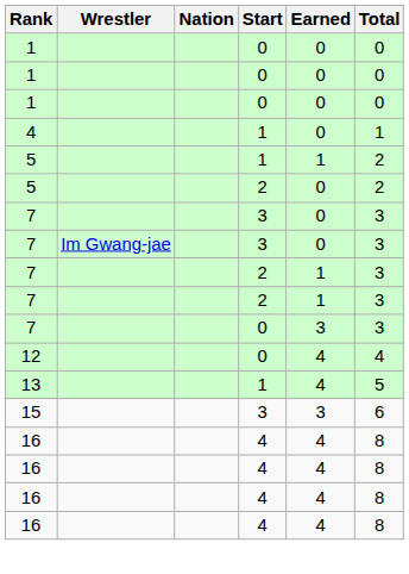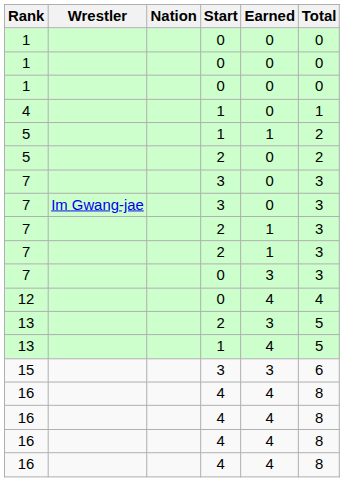+ row: 13 | 2 | 3 | 5
